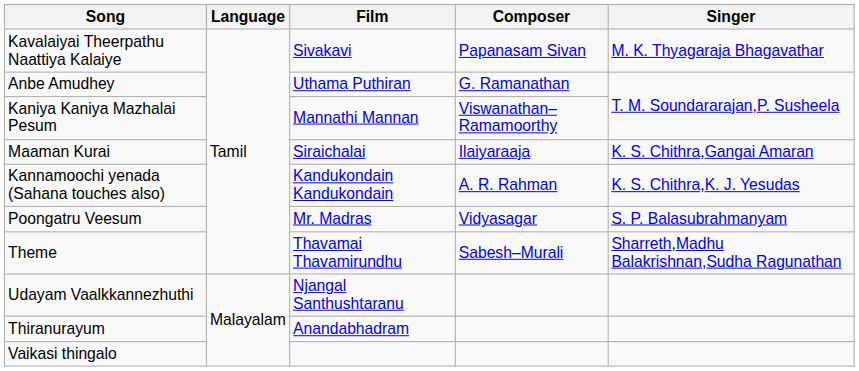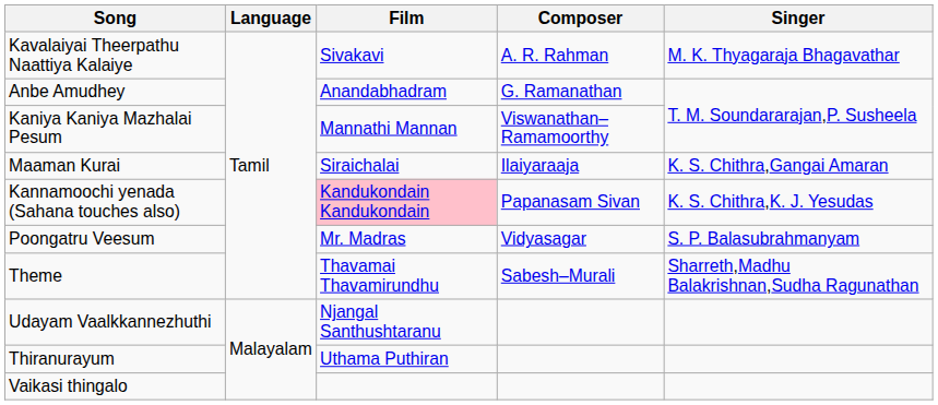Kavalaiyai Theerpathu Naattiya Kalaiye | Composer: Papanasam Sivan -> A. R. Rahman
Anbe Amudhey | Film: Uthama Puthiran -> Anandabhadram
Kannamoochi yenada (Sahana touches also) | Film: no background -> pink background
Kannamoochi yenada (Sahana touches also) | Composer: A. R. Rahman -> Papanasam Sivan
Thiranurayum | Film: Anandabhadram -> Uthama Puthiran
